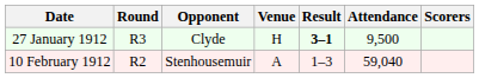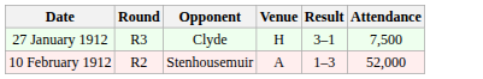- column: Scorers
27 January 1912 | Result: bold -> normal
27 January 1912 | Attendance: 9,500 -> 7,500
10 February 1912 | Attendance: 59,040 -> 52,000
